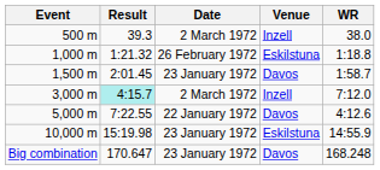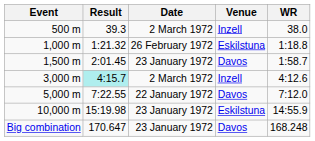3,000 m | WR: 7:12.0 -> 4:12.6
5,000 m | WR: 4:12.6 -> 7:12.0
